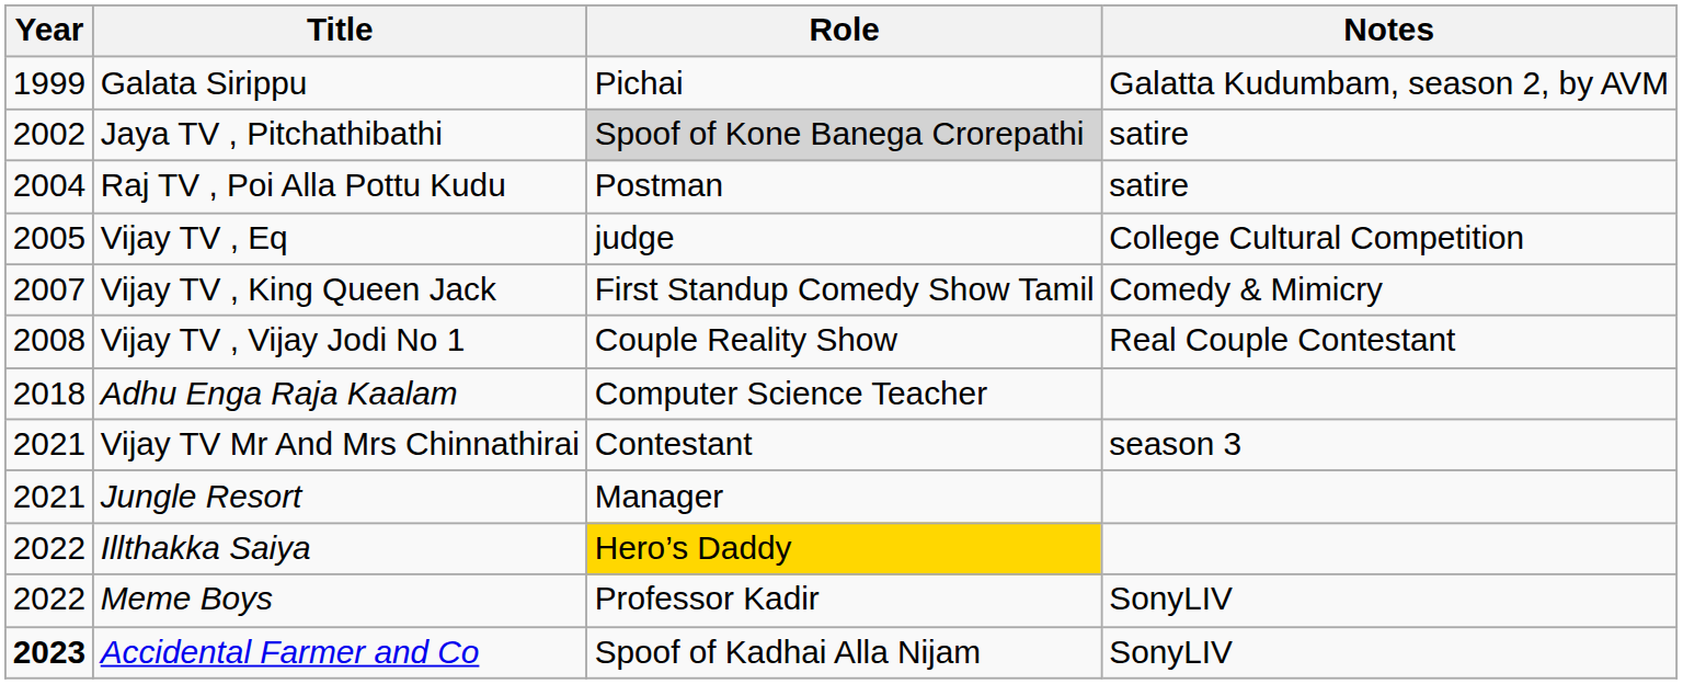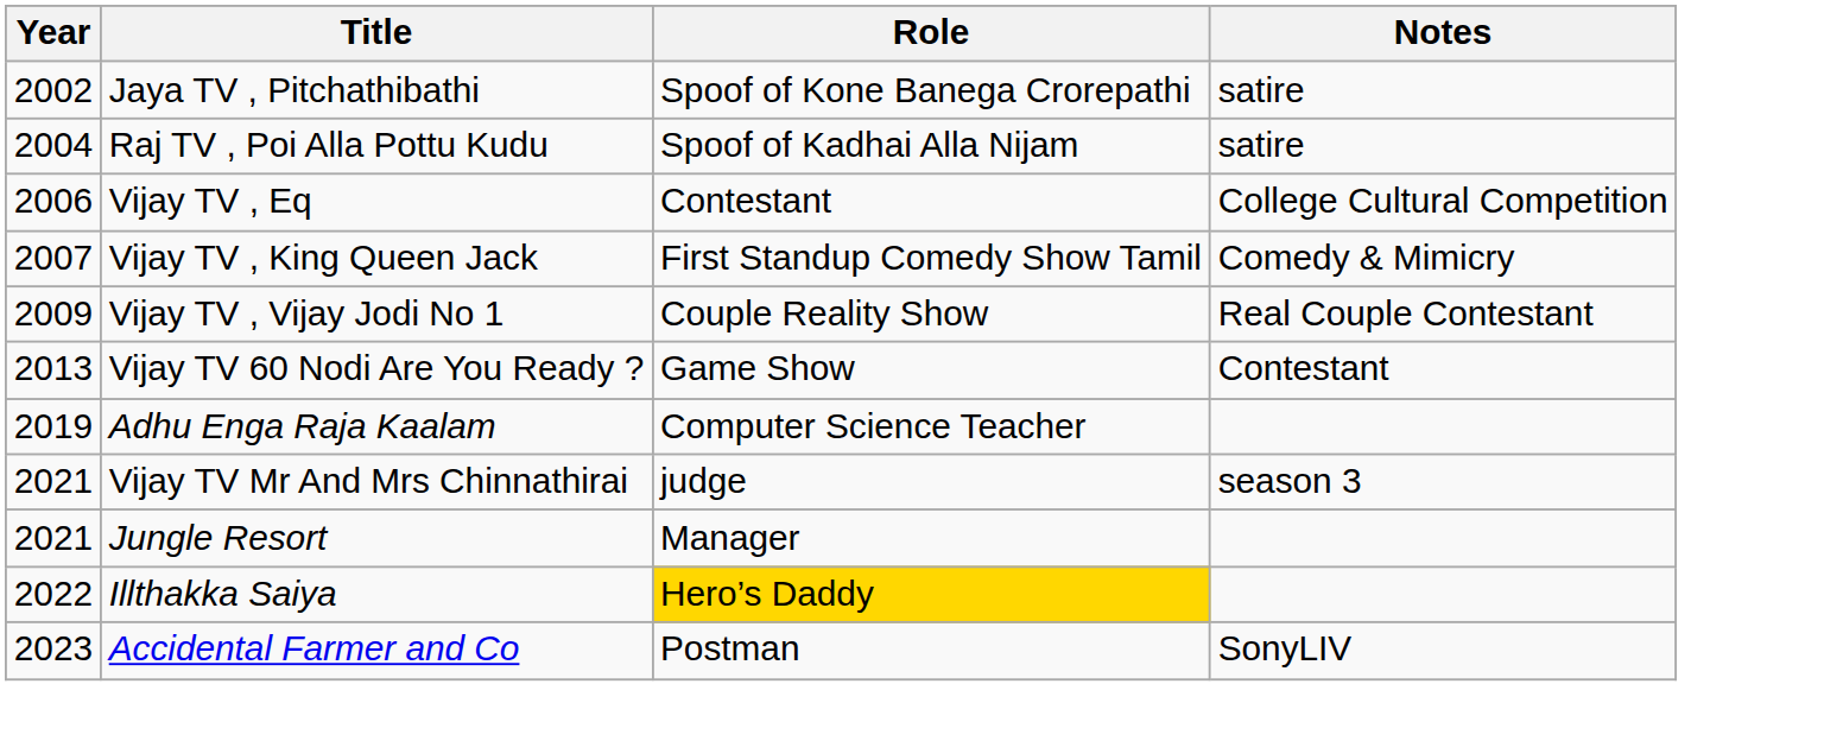- row: 1999 | Galata Sirippu | Pichai | Galatta Kudumbam, season 2, by AVM
Jaya TV , Pitchathibathi | Role: lightgrey background -> no background
Raj TV , Poi Alla Pottu Kudu | Role: Postman -> Spoof of Kadhai Alla Nijam
Vijay TV , Eq | Year: 2005 -> 2006
Vijay TV , Eq | Role: judge -> Contestant
Vijay TV , Vijay Jodi No 1 | Year: 2008 -> 2009
+ row: 2013 | Vijay TV 60 Nodi Are You Ready ? | Game Show | Contestant
Adhu Enga Raja Kaalam | Year: 2018 -> 2019
Vijay TV Mr And Mrs Chinnathirai | Role: Contestant -> judge
- row: 2022 | Meme Boys | Professor Kadir | SonyLIV
Accidental Farmer and Co | Year: bold -> normal
Accidental Farmer and Co | Role: Spoof of Kadhai Alla Nijam -> Postman
